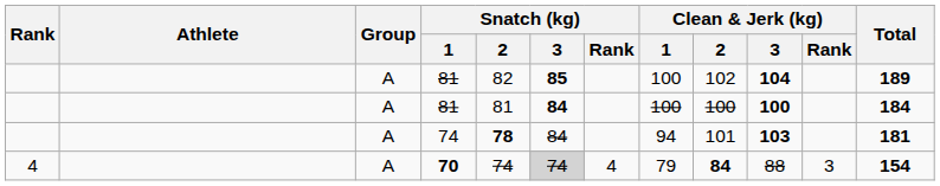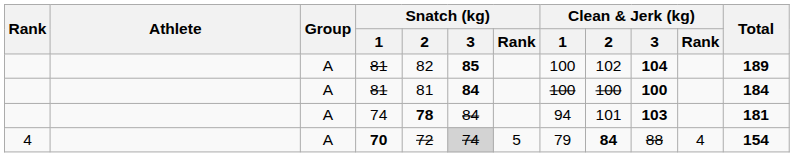70 | Snatch (kg) / 2: 74 -> 72
70 | Snatch (kg) / Rank: 4 -> 5
70 | Clean & Jerk (kg) / Rank: 3 -> 4
